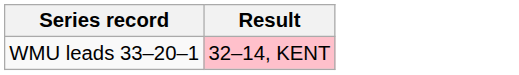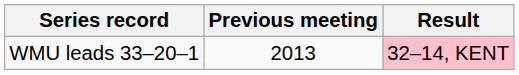+ column: Previous meeting | 2013
